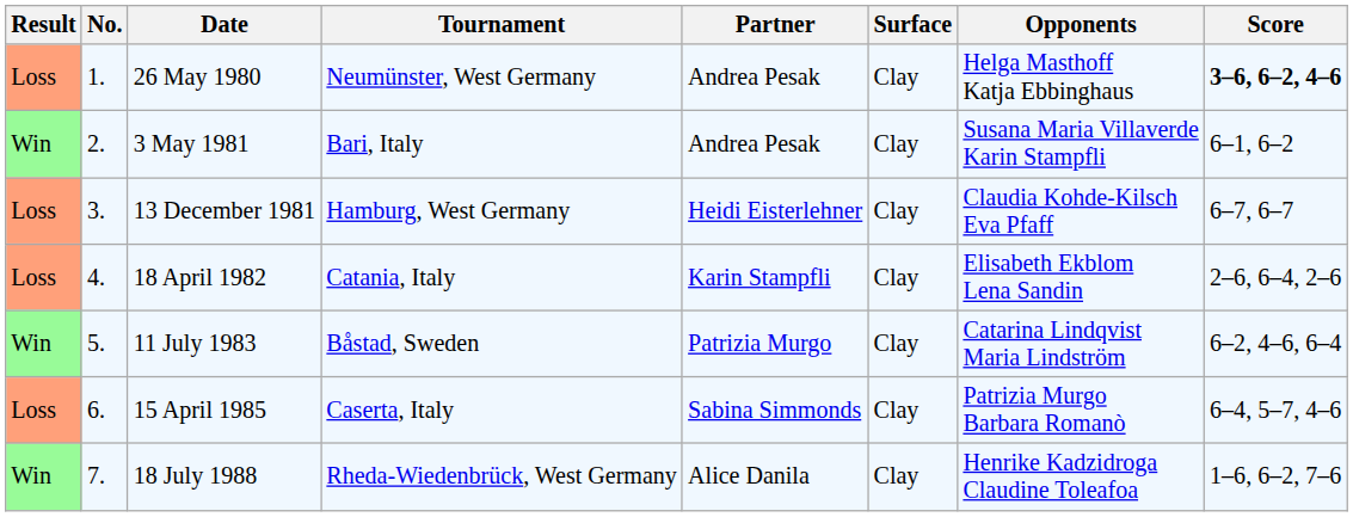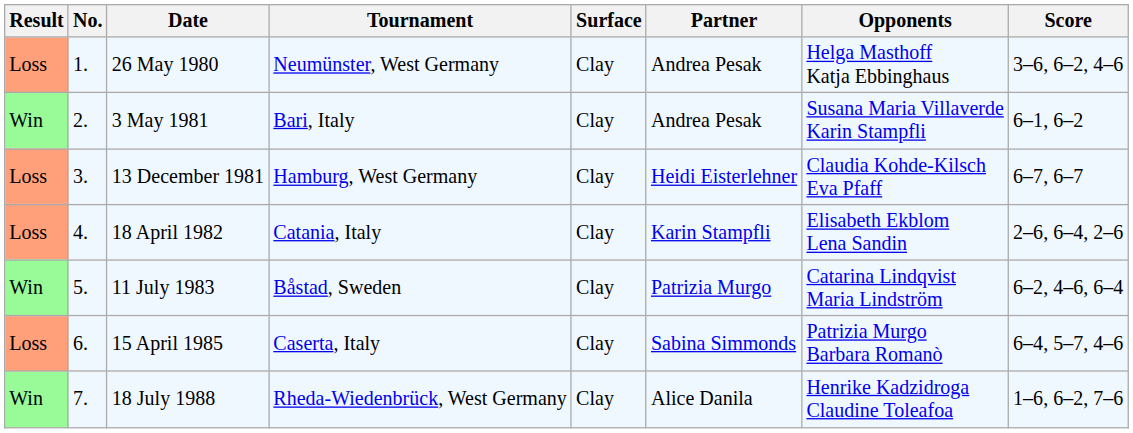columns swapped: Surface <-> Partner
26 May 1980 | Score: bold -> normal
